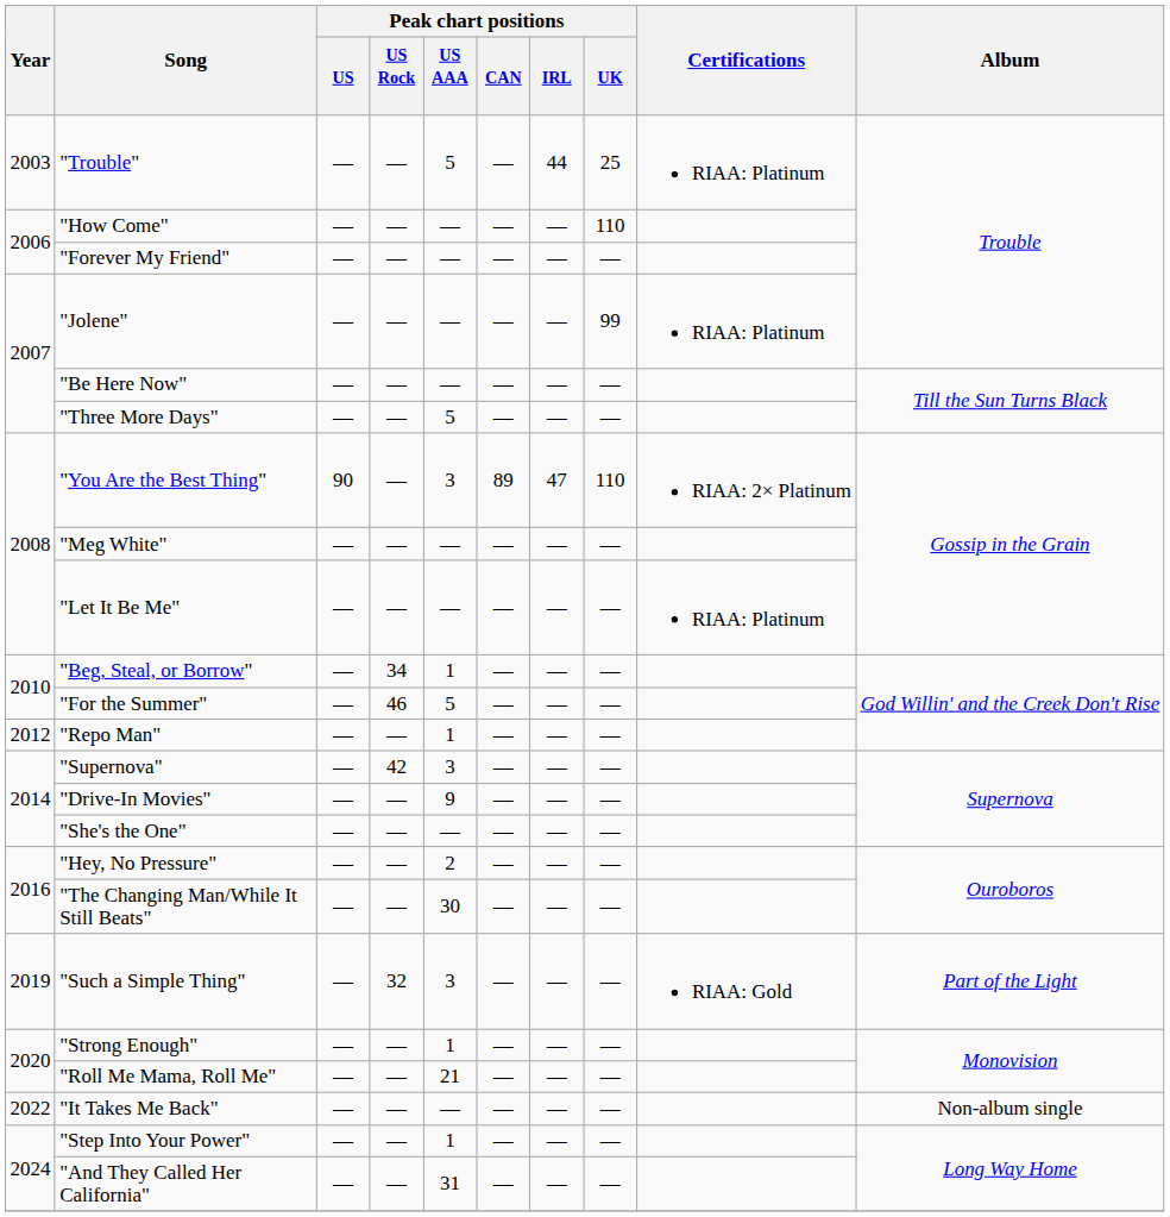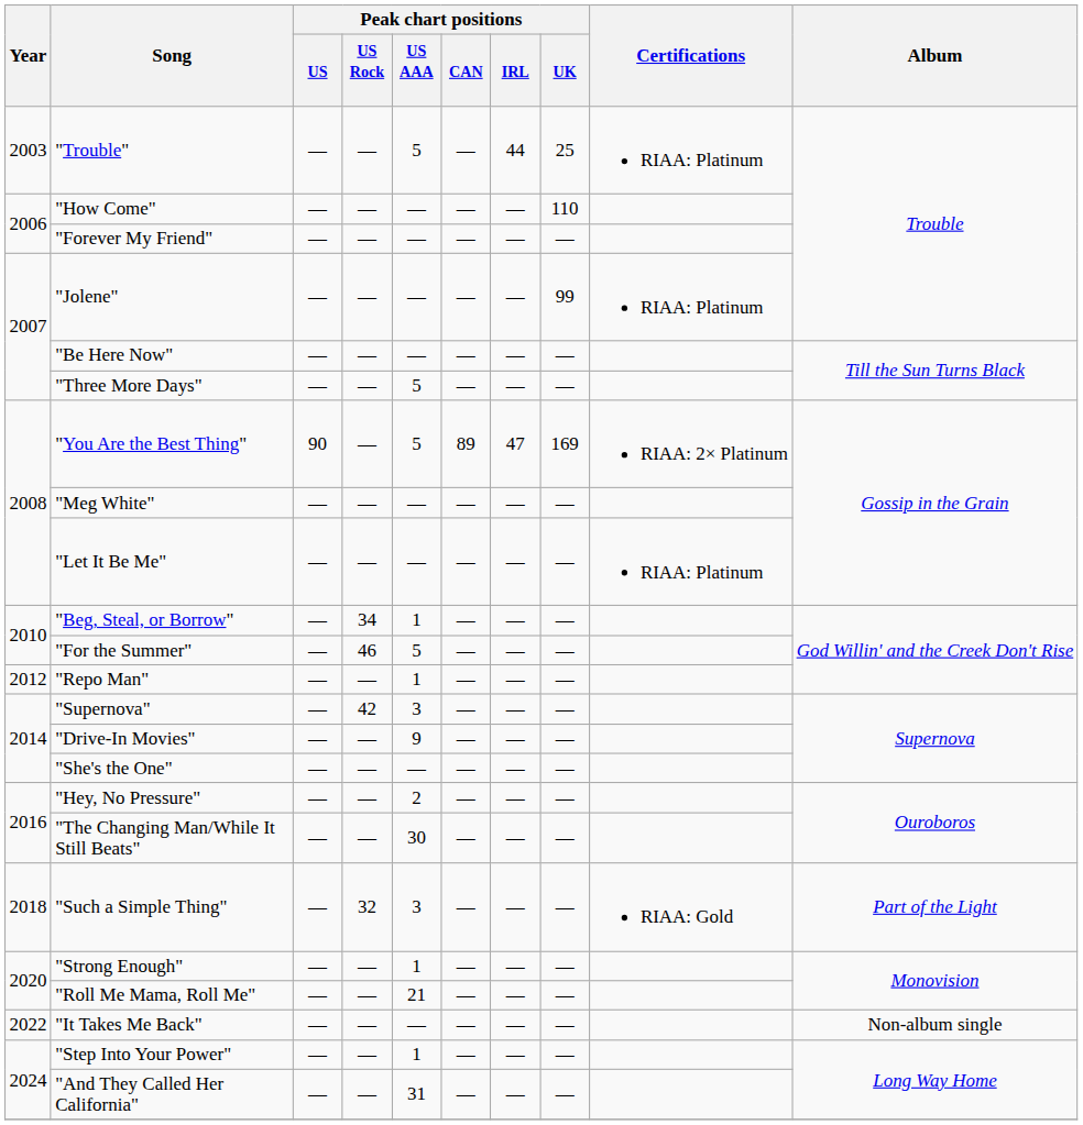"You Are the Best Thing" | Peak chart positions / US AAA: 3 -> 5
"You Are the Best Thing" | Peak chart positions / UK: 110 -> 169
"Such a Simple Thing" | Year: 2019 -> 2018
